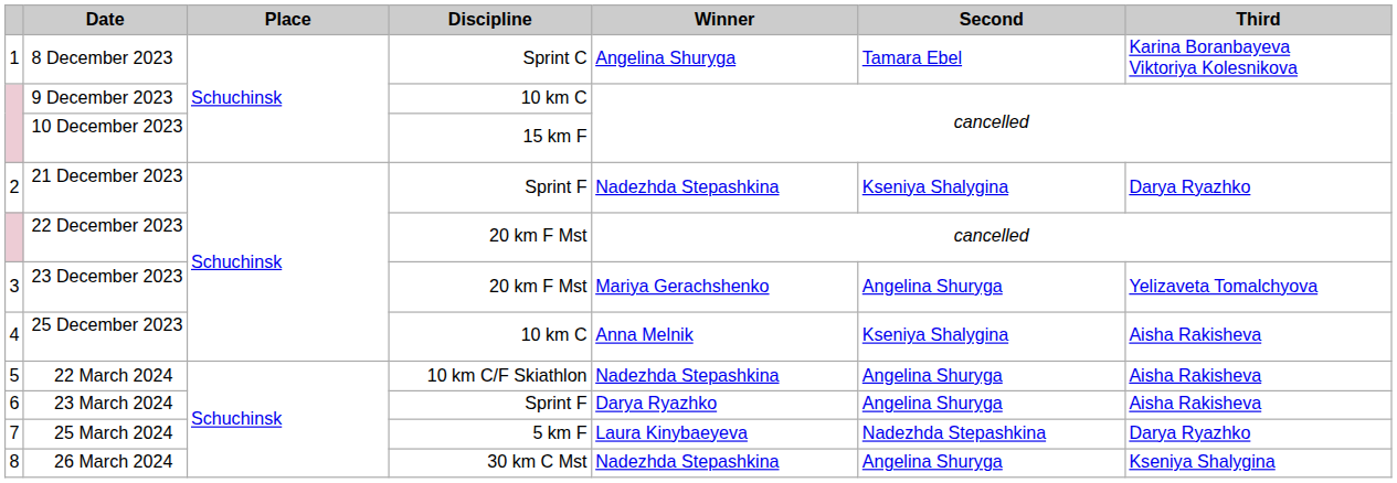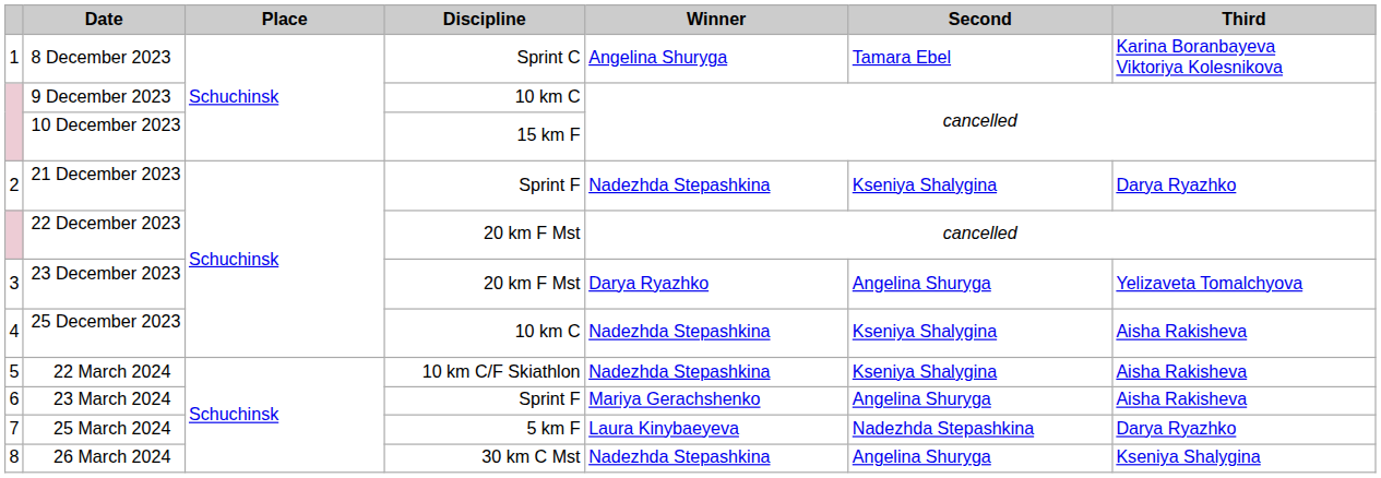23 December 2023 | Winner: Mariya Gerachshenko -> Darya Ryazhko
25 December 2023 | Winner: Anna Melnik -> Nadezhda Stepashkina
22 March 2024 | Second: Angelina Shuryga -> Kseniya Shalygina
23 March 2024 | Winner: Darya Ryazhko -> Mariya Gerachshenko
